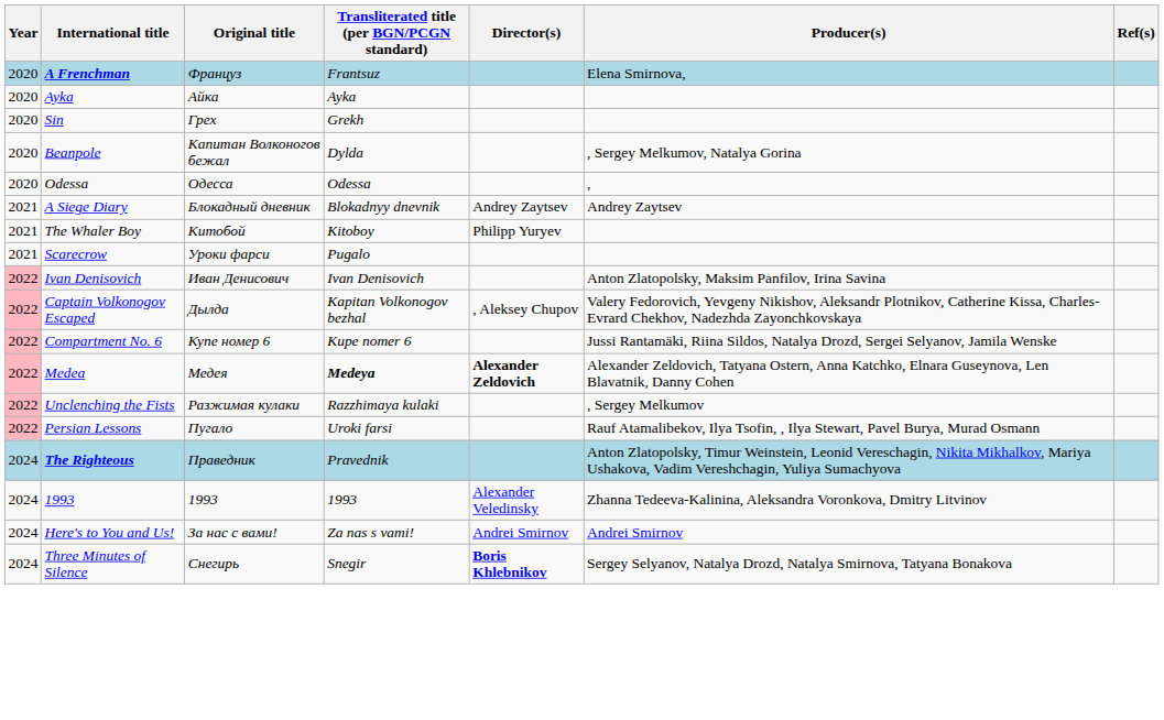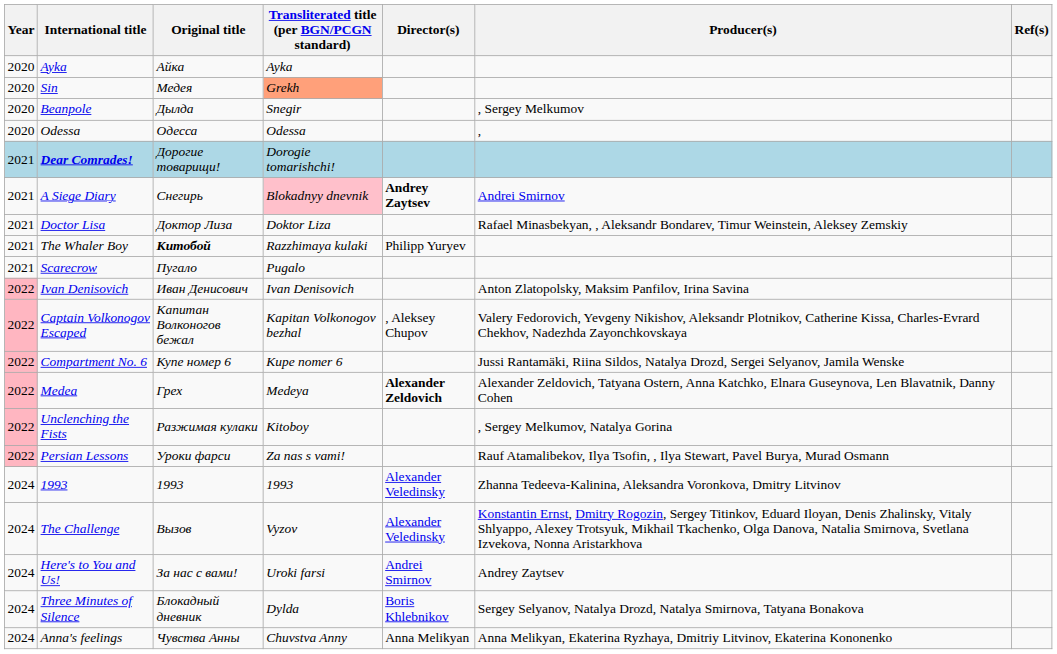- row: 2020 | A Frenchman | Француз | Frantsuz | Elena Smirnova,
Sin | Original title: Грех -> Медея
Sin | Transliterated title (per BGN/PCGN standard): no background -> lightsalmon background
Beanpole | Original title: Капитан Волконогов бежал -> Дылда
Beanpole | Transliterated title (per BGN/PCGN standard): Dylda -> Snegir
Beanpole | Producer(s): , Sergey Melkumov, Natalya Gorina -> , Sergey Melkumov
+ row: 2021 | Dear Comrades! | Дорогие товарищи! | Dorogie tomarishchi!
A Siege Diary | Original title: Блокадный дневник -> Снегирь
A Siege Diary | Transliterated title (per BGN/PCGN standard): no background -> pink background
A Siege Diary | Director(s): normal -> bold
A Siege Diary | Producer(s): Andrey Zaytsev -> Andrei Smirnov
+ row: 2021 | Doctor Lisa | Доктор Лиза | Doktor Liza | Rafael Minasbekyan, , Aleksandr Bondarev, Timur Weinstein, Aleksey Zemskiy
The Whaler Boy | Original title: normal -> bold
The Whaler Boy | Transliterated title (per BGN/PCGN standard): Kitoboy -> Razzhimaya kulaki
Scarecrow | Original title: Уроки фарси -> Пугало
Captain Volkonogov Escaped | Original title: Дылда -> Капитан Волконогов бежал
Medea | Original title: Медея -> Грех
Medea | Transliterated title (per BGN/PCGN standard): bold -> normal
Unclenching the Fists | Transliterated title (per BGN/PCGN standard): Razzhimaya kulaki -> Kitoboy
Unclenching the Fists | Producer(s): , Sergey Melkumov -> , Sergey Melkumov, Natalya Gorina
Persian Lessons | Original title: Пугало -> Уроки фарси
Persian Lessons | Transliterated title (per BGN/PCGN standard): Uroki farsi -> Za nas s vami!
- row: 2024 | The Righteous | Праведник | Pravednik | Anton Zlatopolsky, Timur Weinstein, Leonid Vereschagin, Nikita Mikhalkov, Mariya Ushakova, Vadim Vereshchagin, Yuliya Sumachyova
+ row: 2024 | The Challenge | Вызов | Vyzov | Alexander Veledinsky | Konstantin Ernst, Dmitry Rogozin, Sergey Titinkov, Eduard Iloyan, Denis Zhalinsky, Vitaly Shlyappo, Alexey Trotsyuk, Mikhail Tkachenko, Olga Danova, Natalia Smirnova, Svetlana Izvekova, Nonna Aristarkhova
Here's to You and Us! | Transliterated title (per BGN/PCGN standard): Za nas s vami! -> Uroki farsi
Here's to You and Us! | Producer(s): Andrei Smirnov -> Andrey Zaytsev
Three Minutes of Silence | Original title: Снегирь -> Блокадный дневник
Three Minutes of Silence | Transliterated title (per BGN/PCGN standard): Snegir -> Dylda
Three Minutes of Silence | Director(s): bold -> normal
+ row: 2024 | Anna's feelings | Чувства Анны | Chuvstva Anny | Anna Melikyan | Anna Melikyan, Ekaterina Ryzhaya, Dmitriy Litvinov, Ekaterina Kononenko
